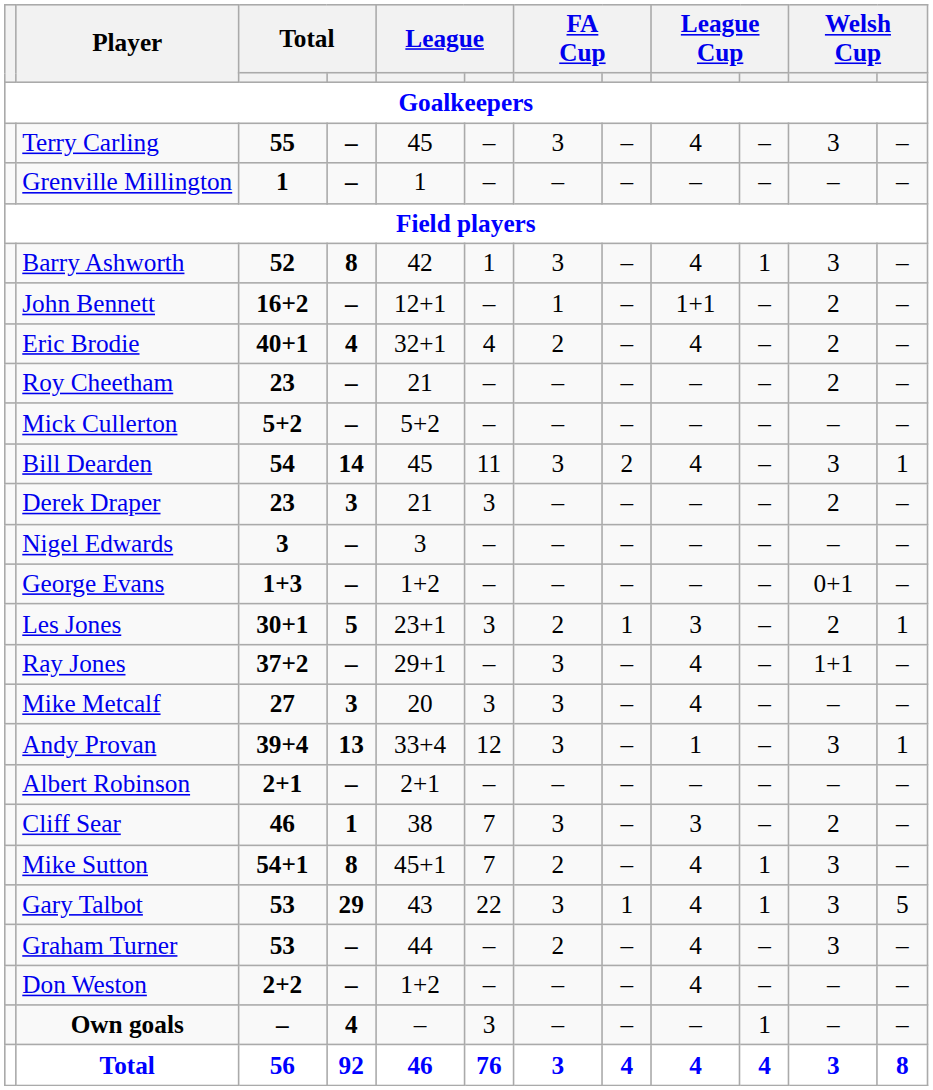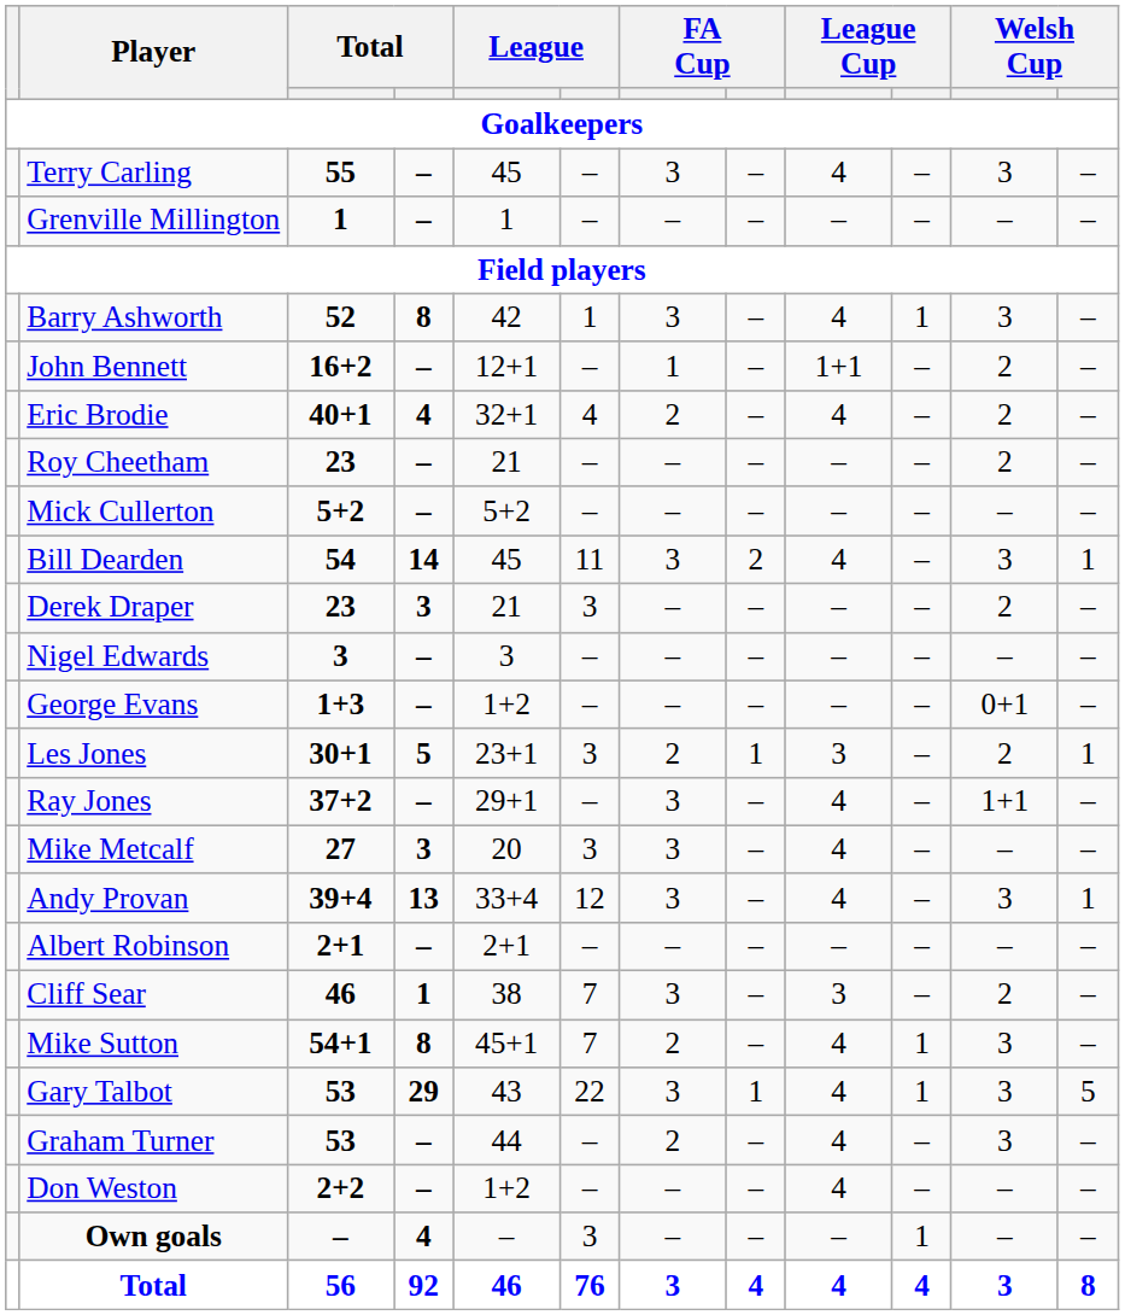Andy Provan | column 9: 1 -> 4
